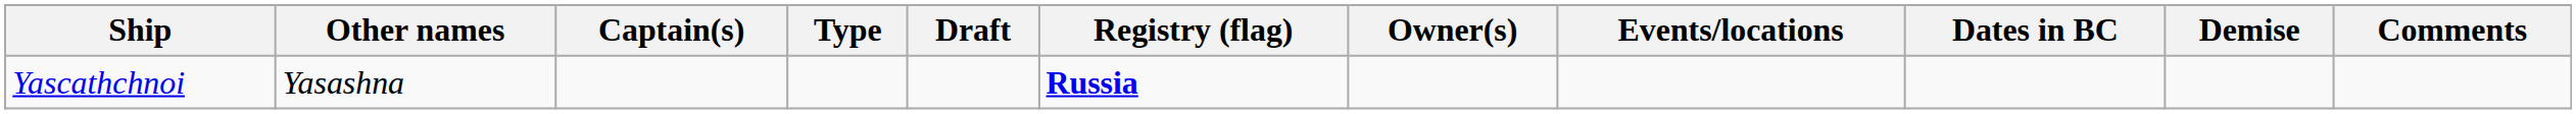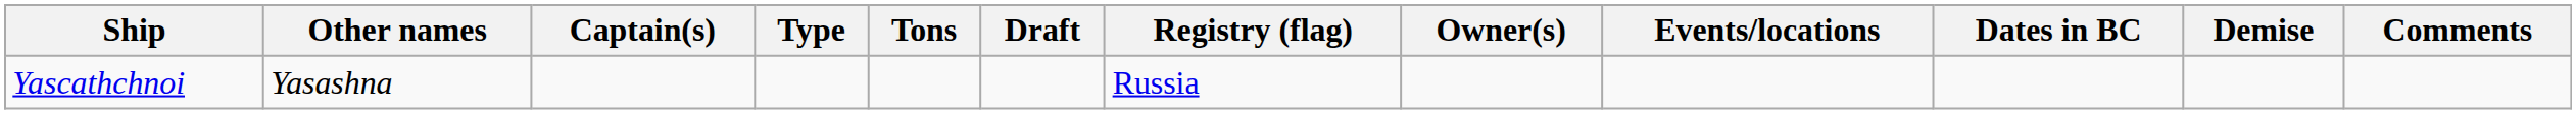+ column: Tons
Yascathchnoi | Registry (flag): bold -> normal
